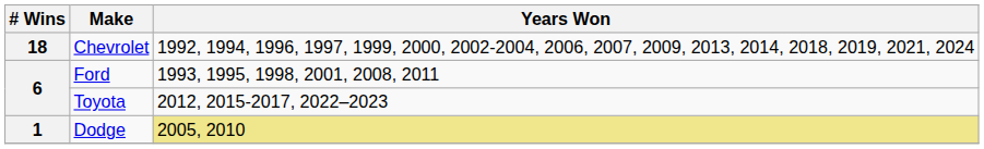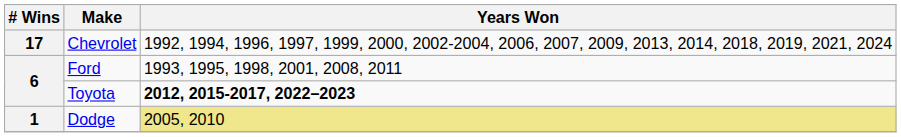Chevrolet | # Wins: 18 -> 17
Toyota | Years Won: normal -> bold
